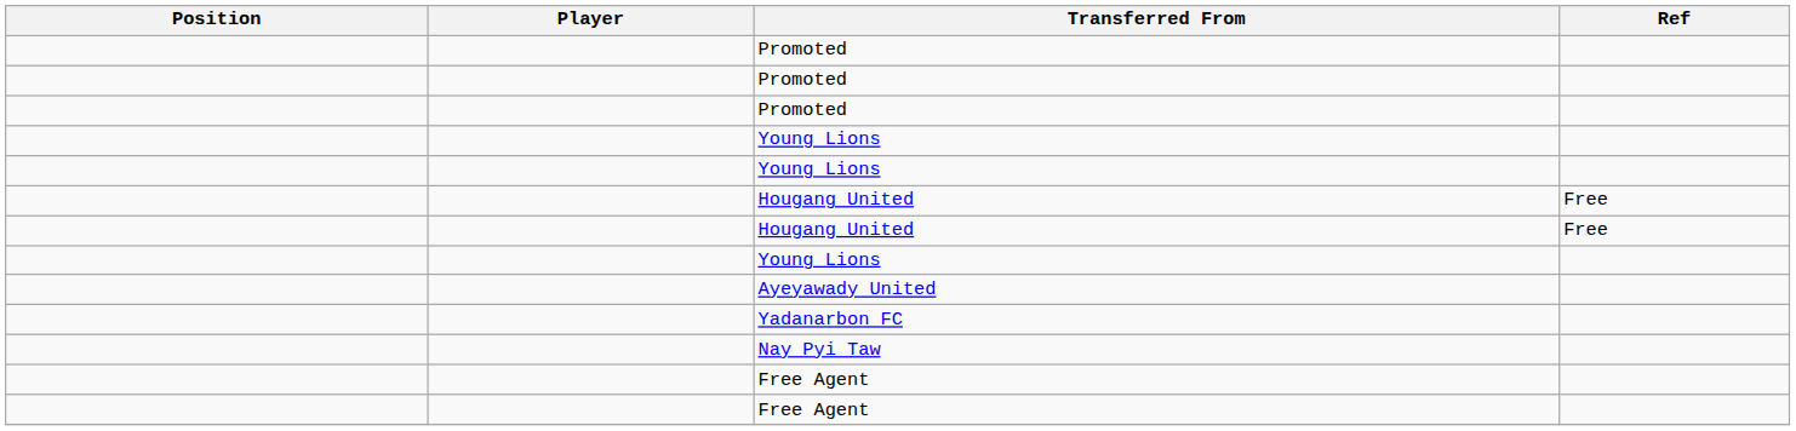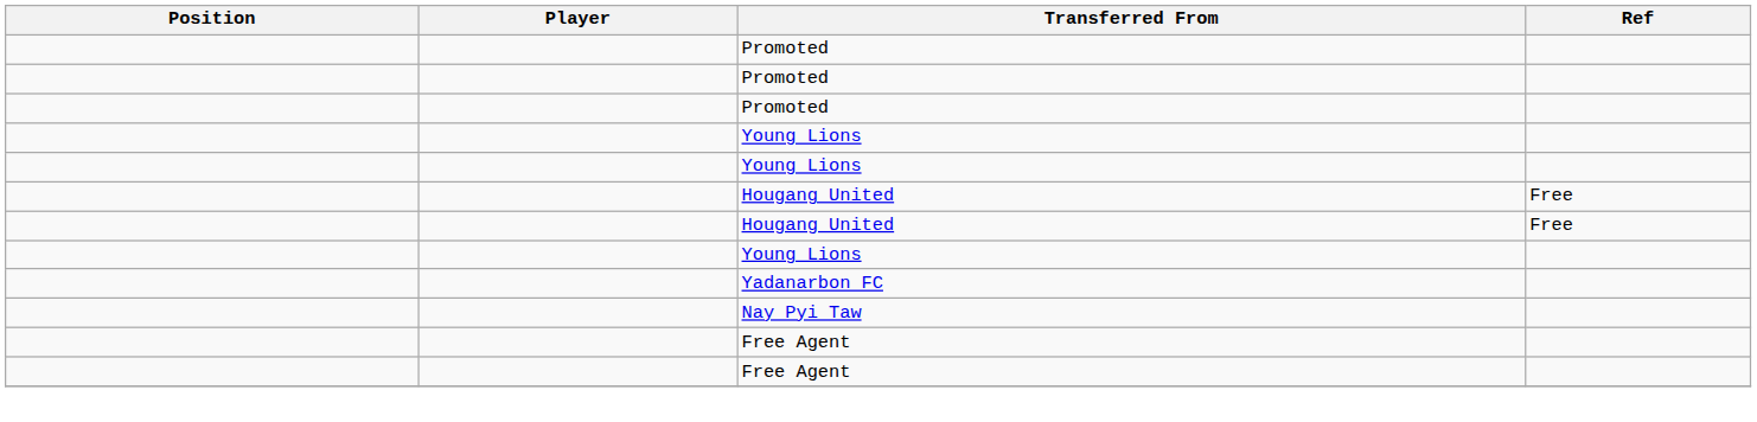- row: Ayeyawady United
